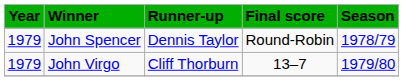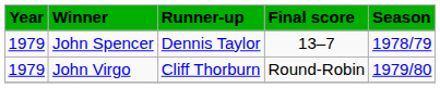John Spencer | Final score: Round-Robin -> 13–7
John Virgo | Final score: 13–7 -> Round-Robin
